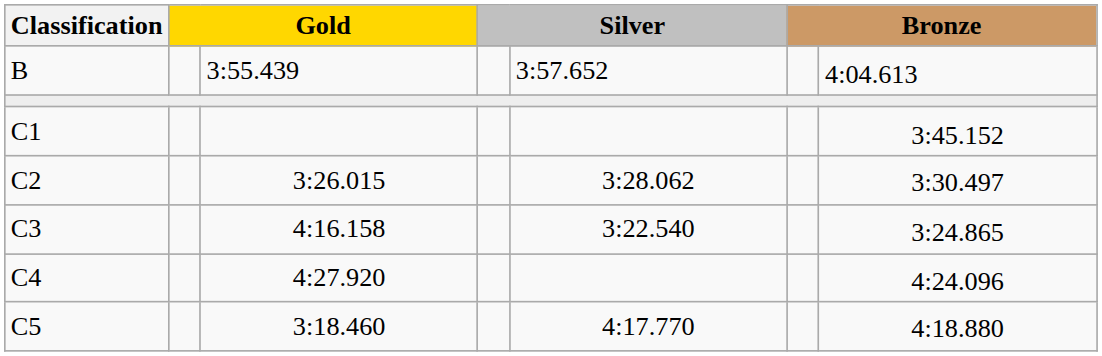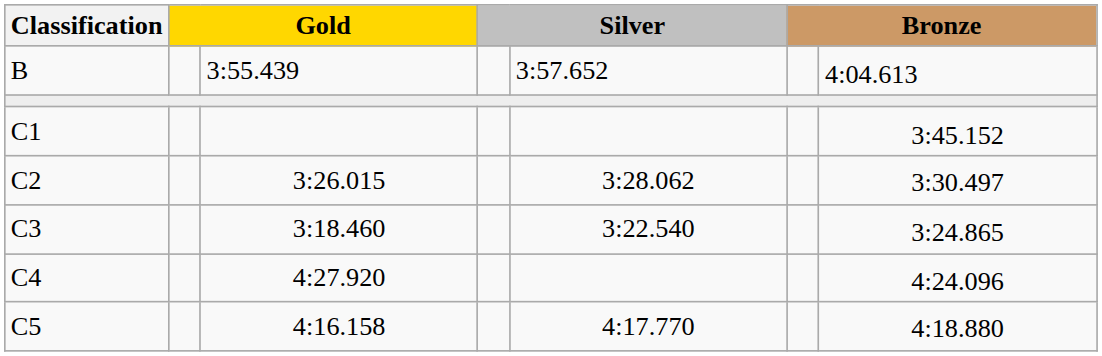C3 | column 3: 4:16.158 -> 3:18.460
C5 | column 3: 3:18.460 -> 4:16.158
